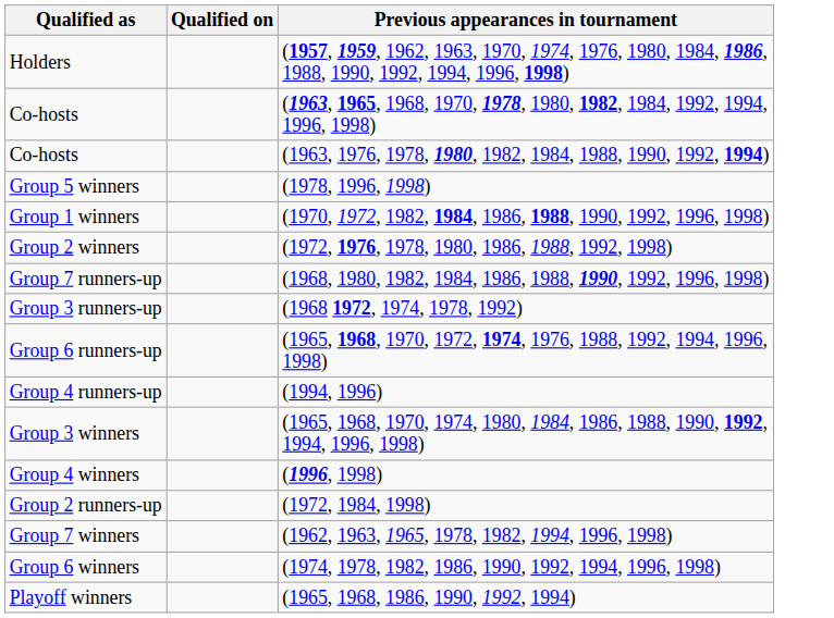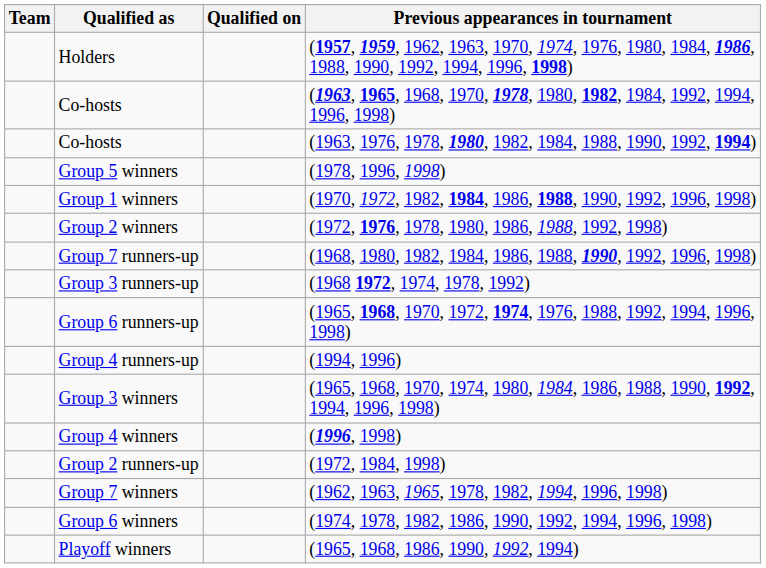+ column: Team
